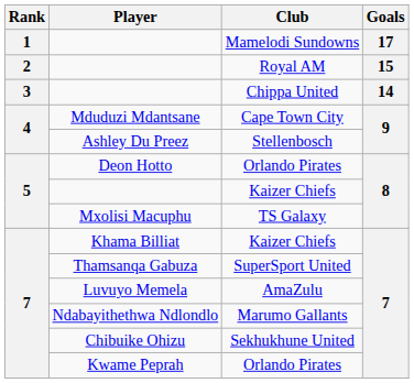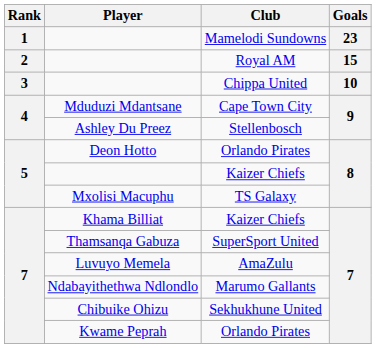Mamelodi Sundowns | Goals: 17 -> 23
Chippa United | Goals: 14 -> 10
